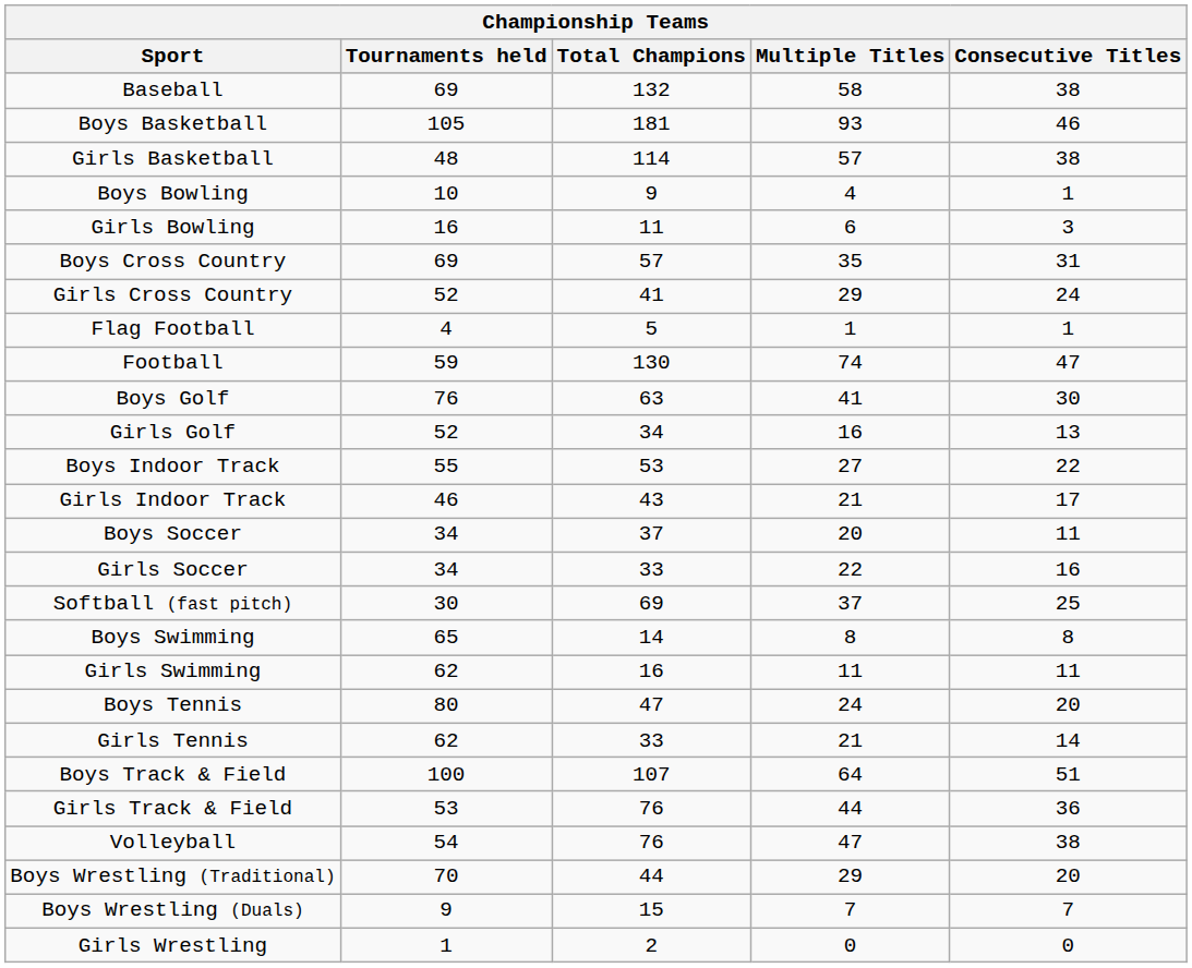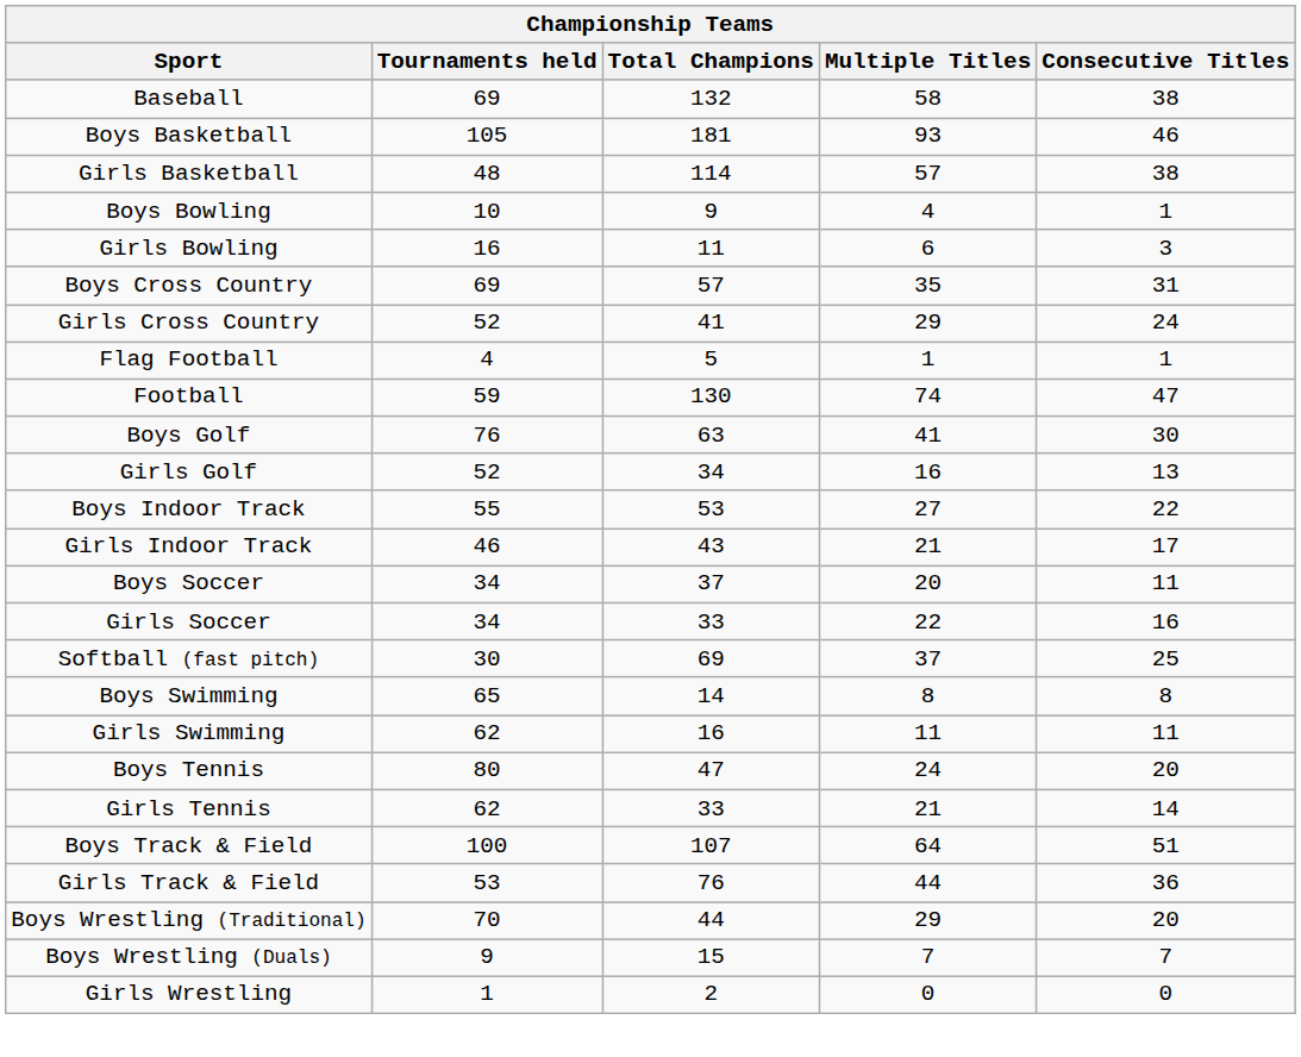- row: Volleyball | 54 | 76 | 47 | 38
